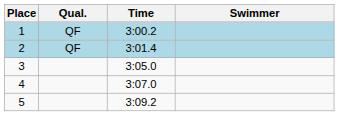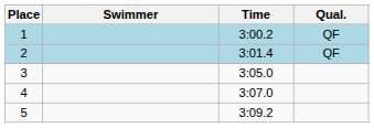columns swapped: Swimmer <-> Qual.
